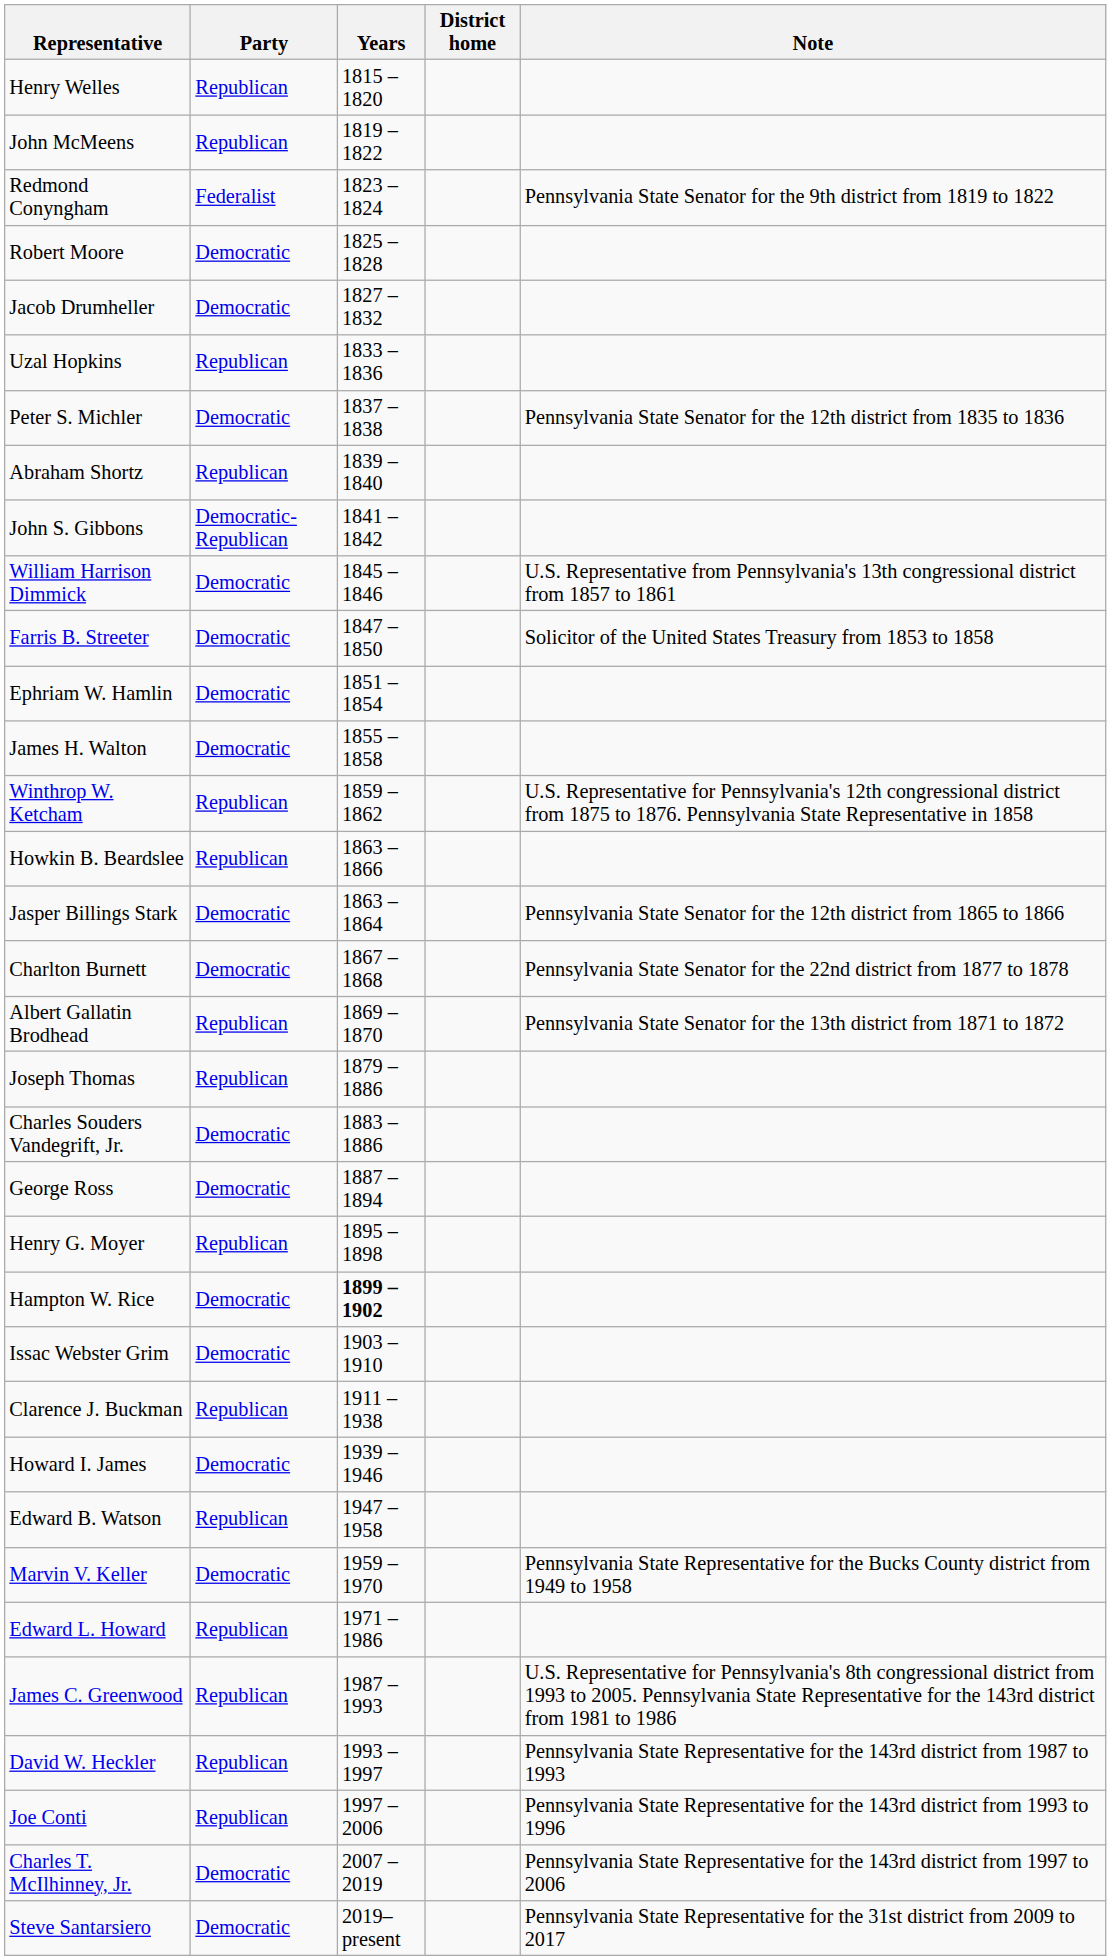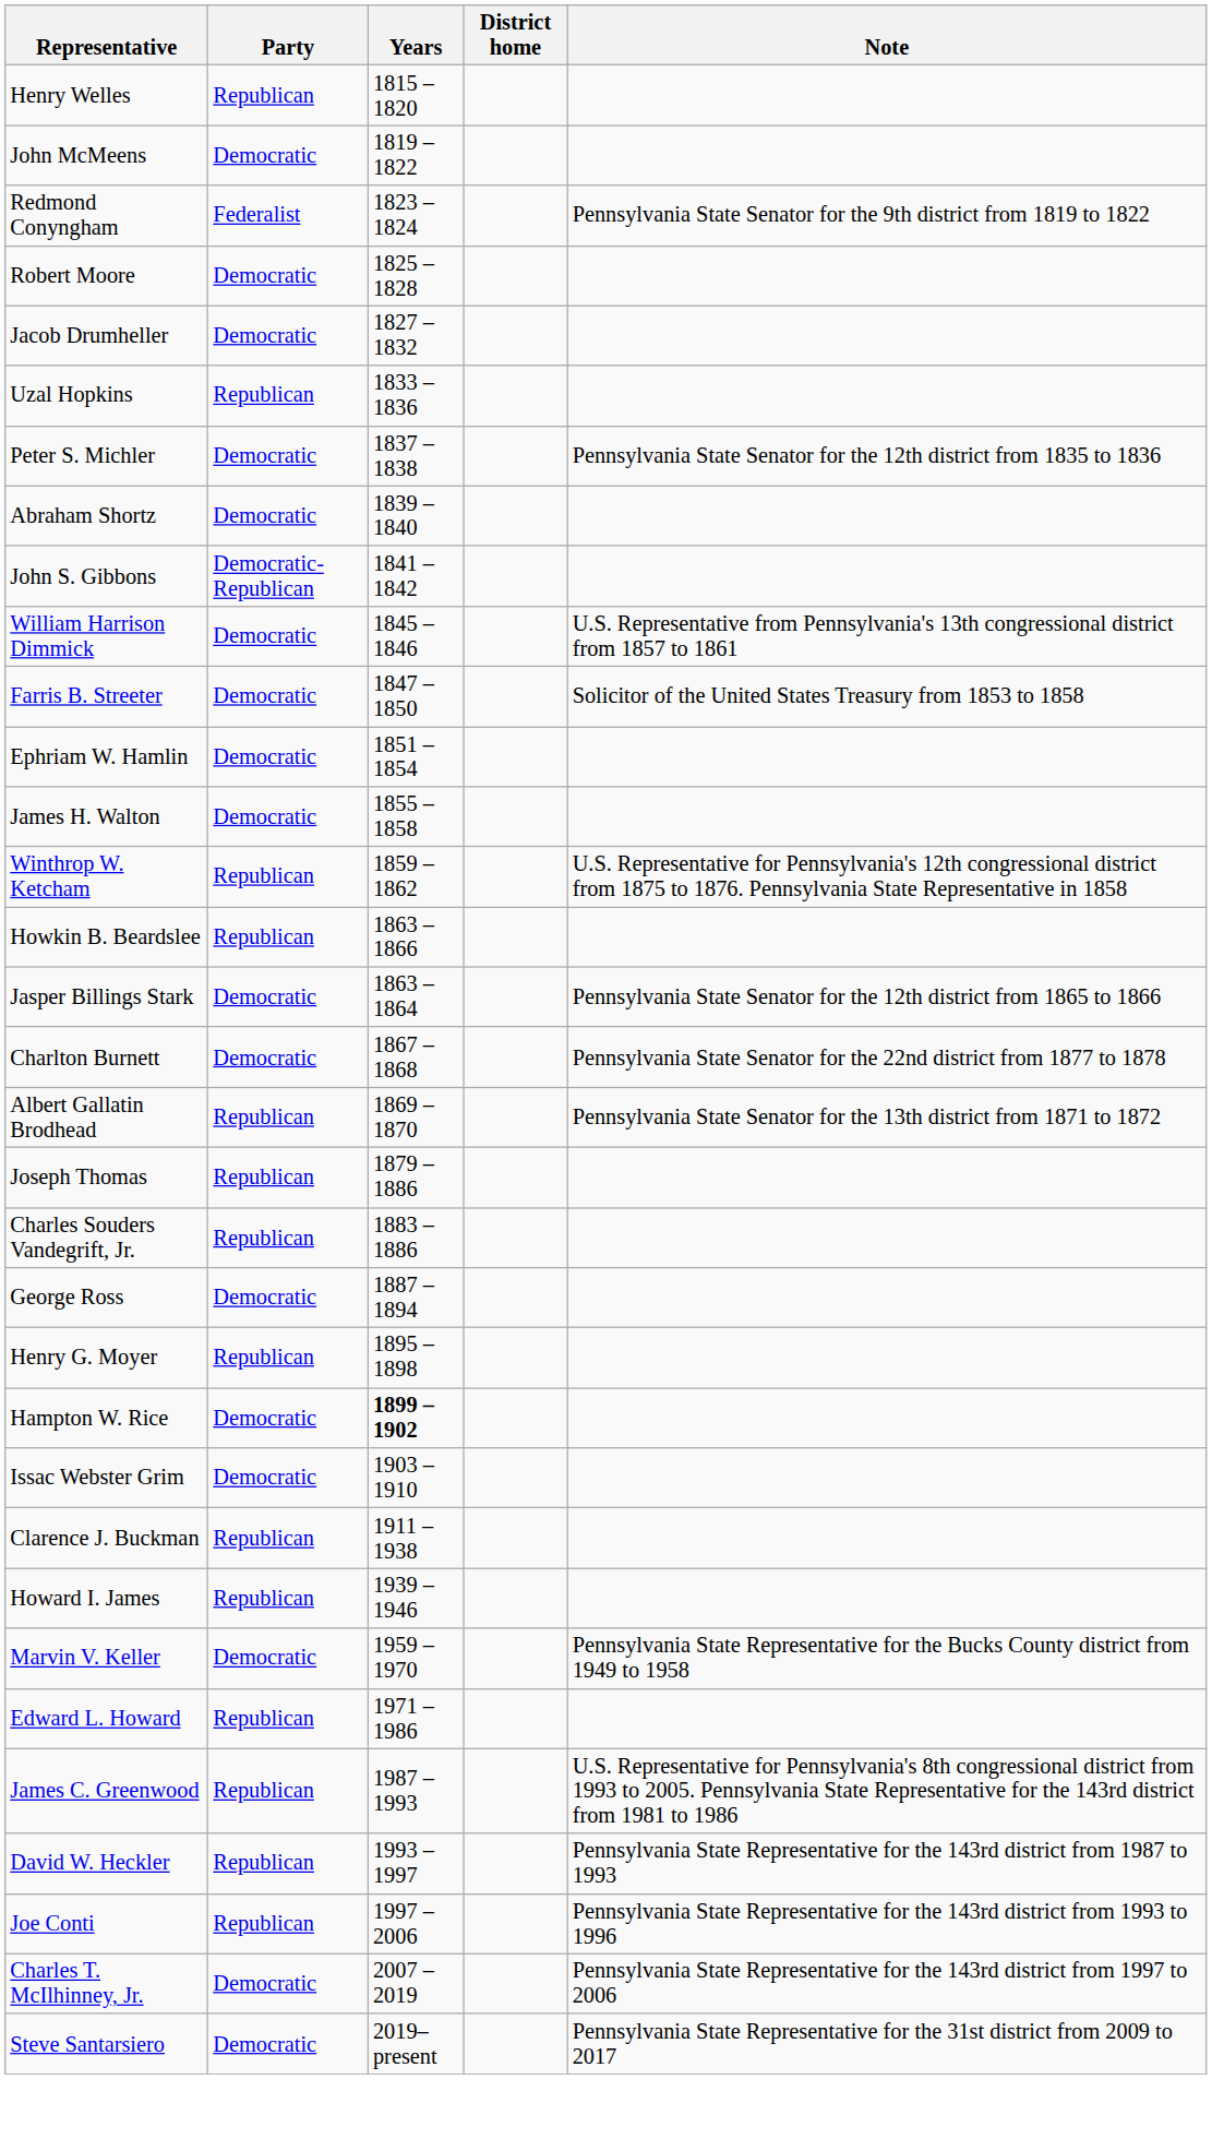John McMeens | Party: Republican -> Democratic
Abraham Shortz | Party: Republican -> Democratic
Charles Souders Vandegrift, Jr. | Party: Democratic -> Republican
Howard I. James | Party: Democratic -> Republican
- row: Edward B. Watson | Republican | 1947 – 1958
